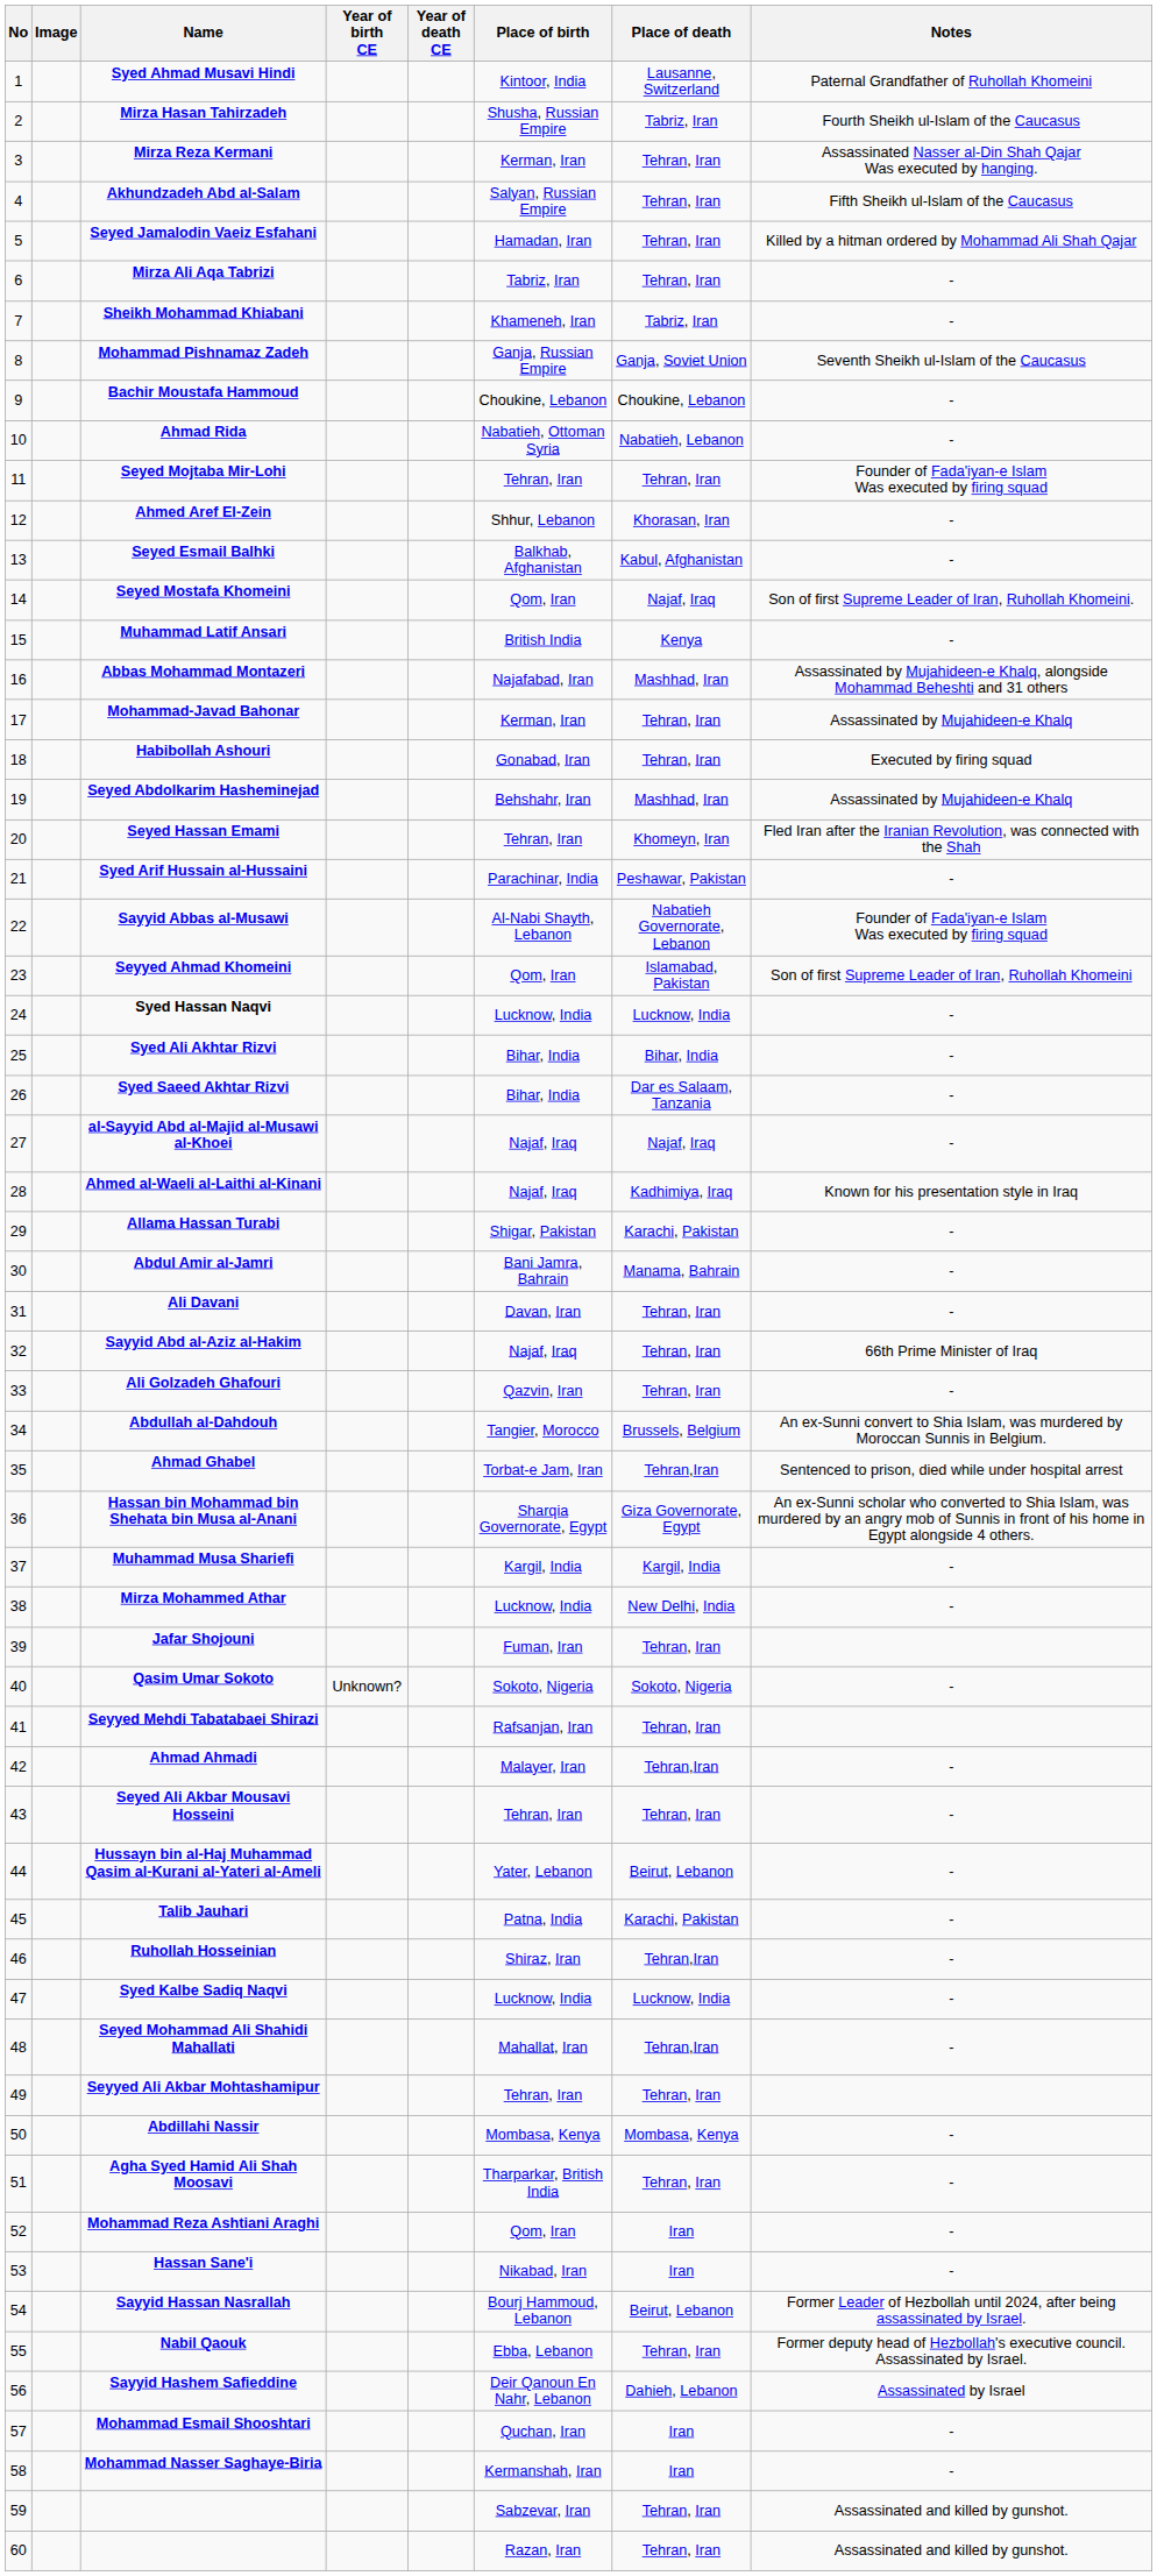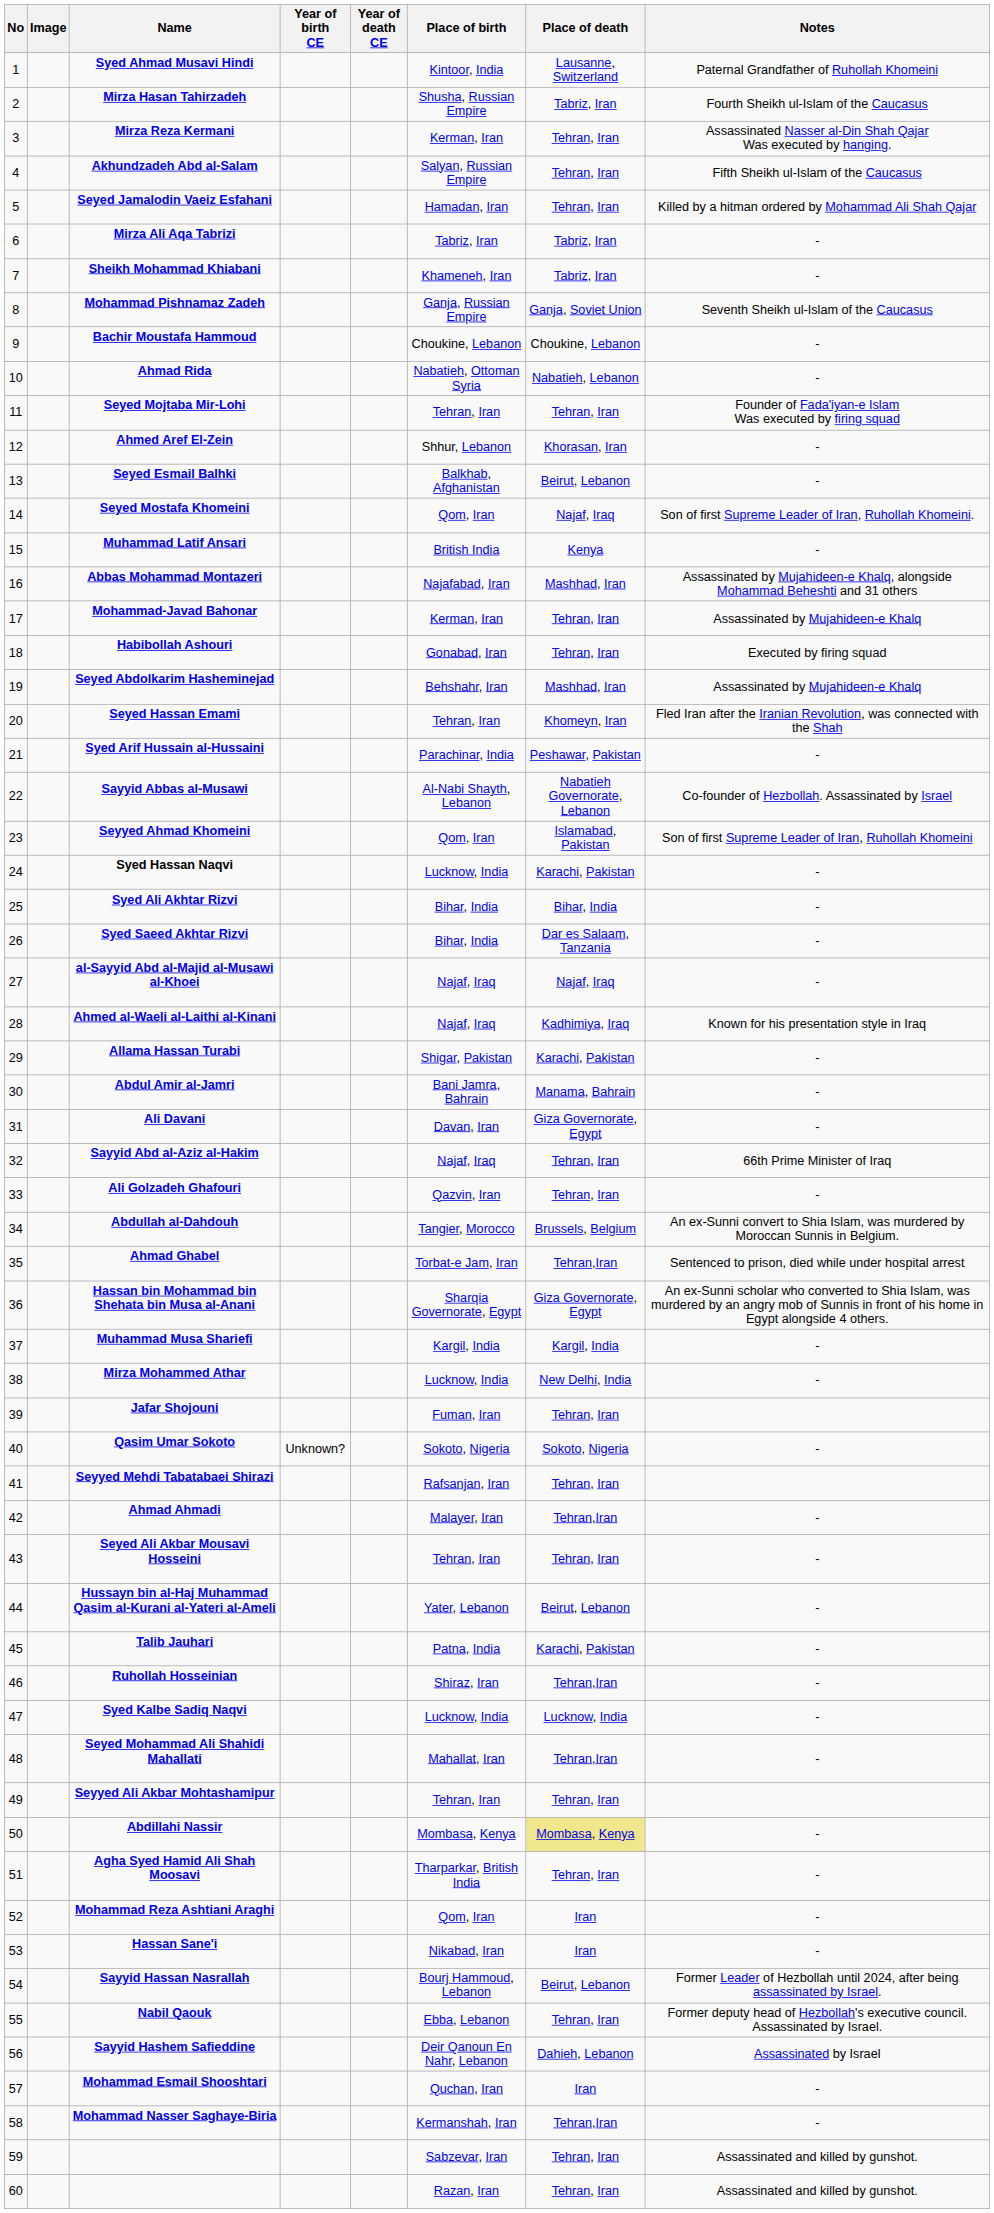Mirza Ali Aqa Tabrizi | Place of death: Tehran, Iran -> Tabriz, Iran
Seyed Esmail Balhki | Place of death: Kabul, Afghanistan -> Beirut, Lebanon
Sayyid Abbas al-Musawi | Notes: Founder of Fada'iyan-e Islam Was executed by firing squad -> Co-founder of Hezbollah. Assassinated by Israel
Syed Hassan Naqvi | Place of death: Lucknow, India -> Karachi, Pakistan
Ali Davani | Place of death: Tehran, Iran -> Giza Governorate, Egypt
Abdillahi Nassir | Place of death: no background -> khaki background
Mohammad Nasser Saghaye-Biria | Place of death: Iran -> Tehran,Iran
